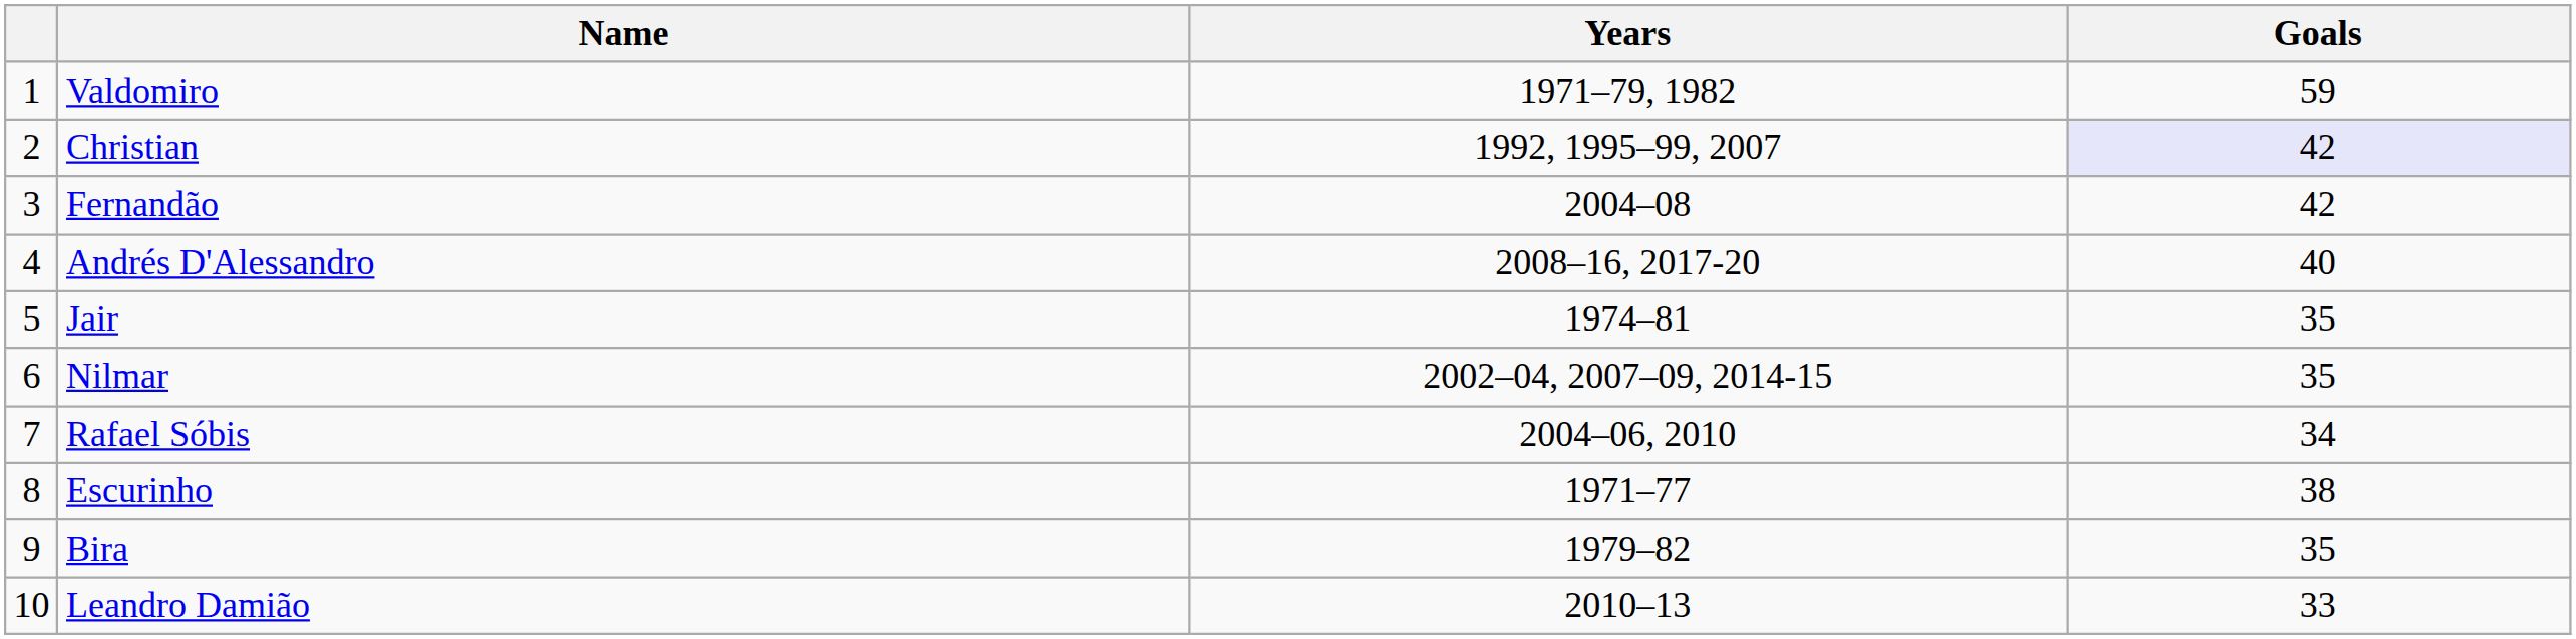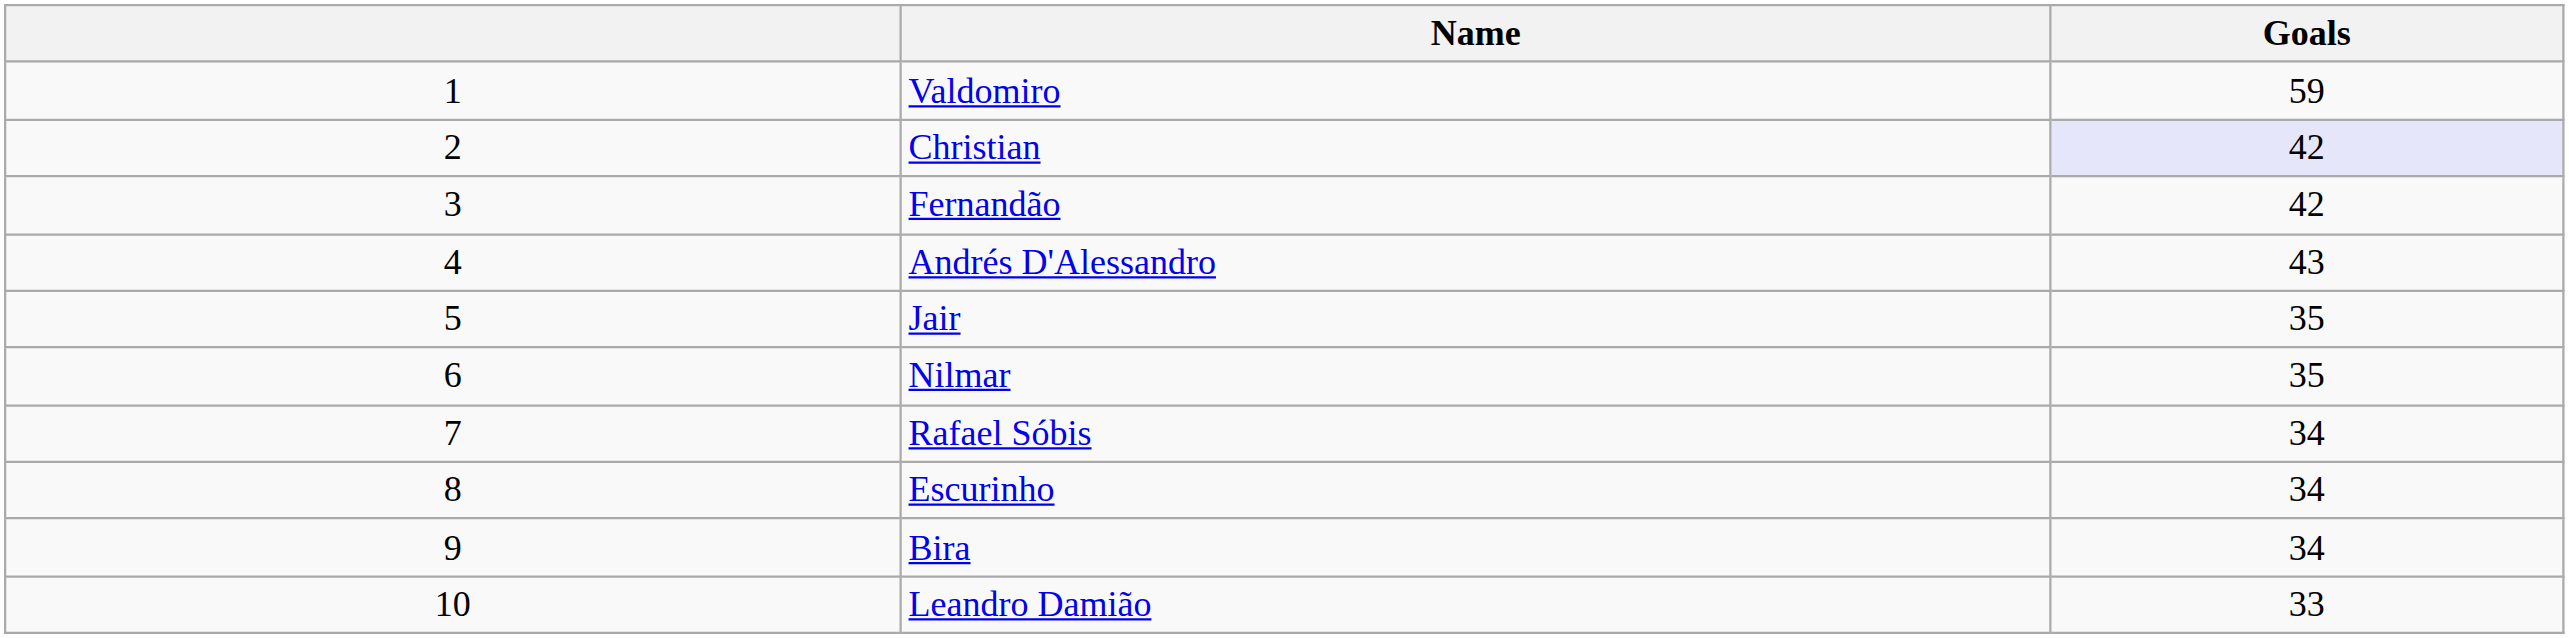- column: Years | 1971–79, 1982 | 1992, 1995–99, 2007 | 2004–08 | 2008–16, 2017-20 | 1974–81 | 2002–04, 2007–09, 2014-15 | 2004–06, 2010 | 1971–77 | 1979–82 | 2010–13
Andrés D'Alessandro | Goals: 40 -> 43
Escurinho | Goals: 38 -> 34
Bira | Goals: 35 -> 34
